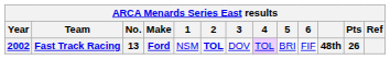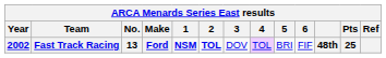Fast Track Racing | 1: normal -> bold
Fast Track Racing | Pts: 26 -> 25
